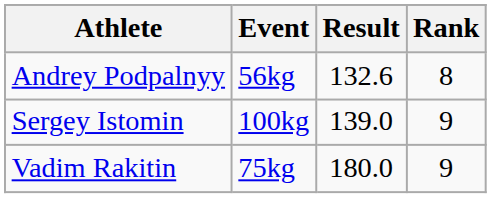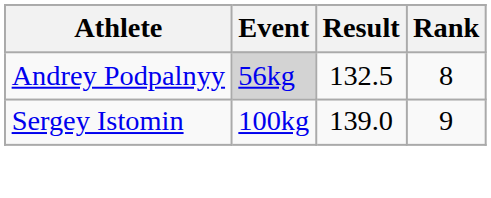Andrey Podpalnyy | Event: no background -> lightgrey background
Andrey Podpalnyy | Result: 132.6 -> 132.5
- row: Vadim Rakitin | 75kg | 180.0 | 9
